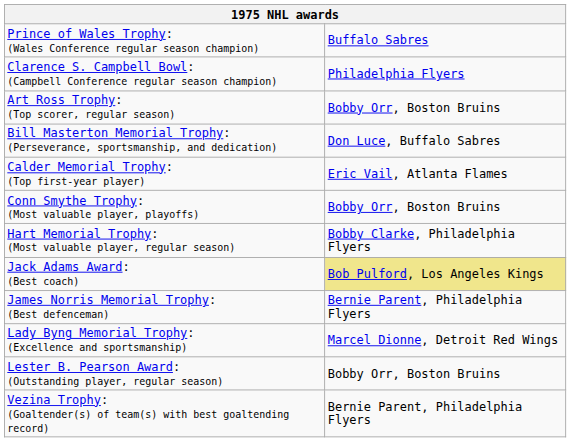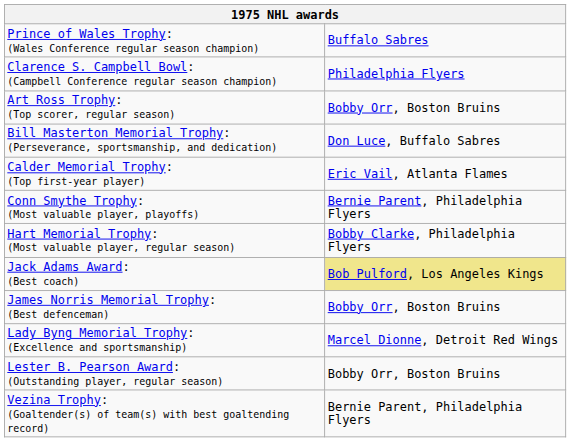Conn Smythe Trophy: (Most valuable player, playoffs) | column 2: Bobby Orr, Boston Bruins -> Bernie Parent, Philadelphia Flyers
James Norris Memorial Trophy: (Best defenceman) | column 2: Bernie Parent, Philadelphia Flyers -> Bobby Orr, Boston Bruins
